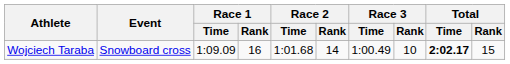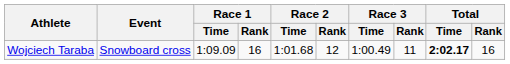Wojciech Taraba | Race 2 / Rank: 14 -> 12
Wojciech Taraba | Race 3 / Rank: 10 -> 11
Wojciech Taraba | Total / Rank: 15 -> 16
